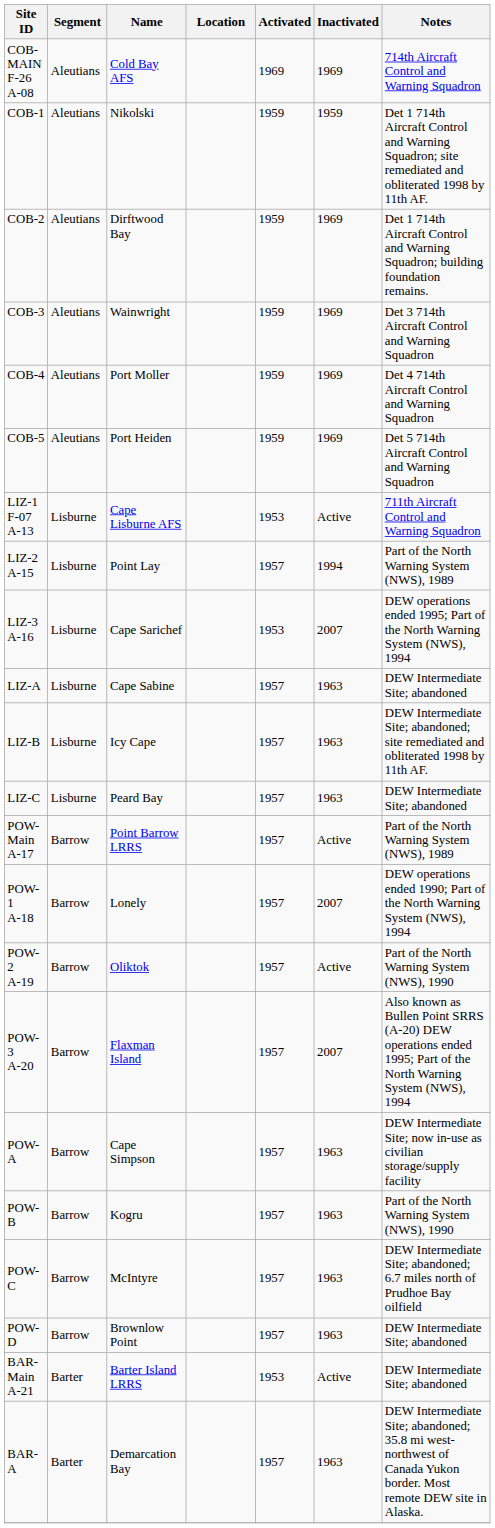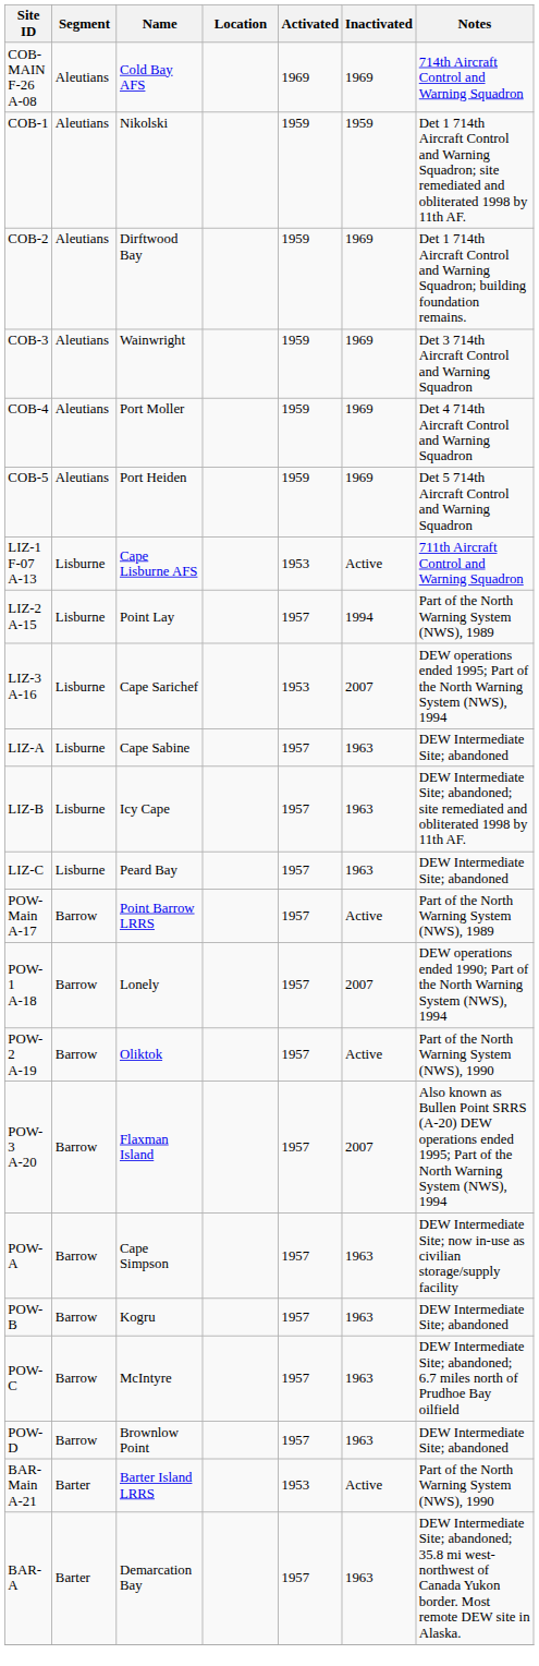POW-B | Notes: Part of the North Warning System (NWS), 1990 -> DEW Intermediate Site; abandoned
BAR-Main A-21 | Notes: DEW Intermediate Site; abandoned -> Part of the North Warning System (NWS), 1990
